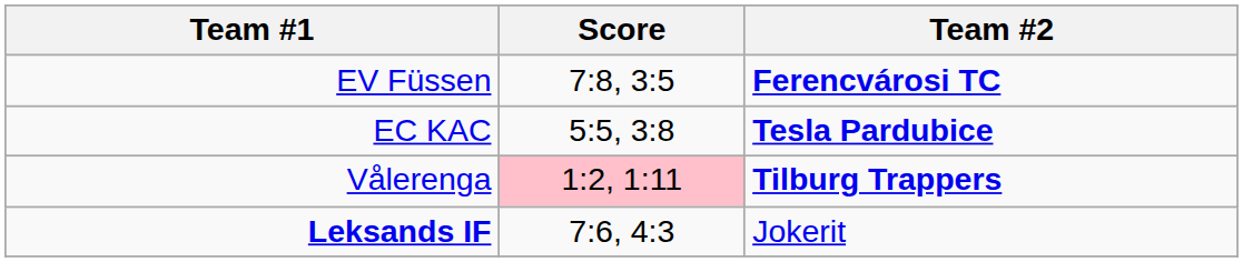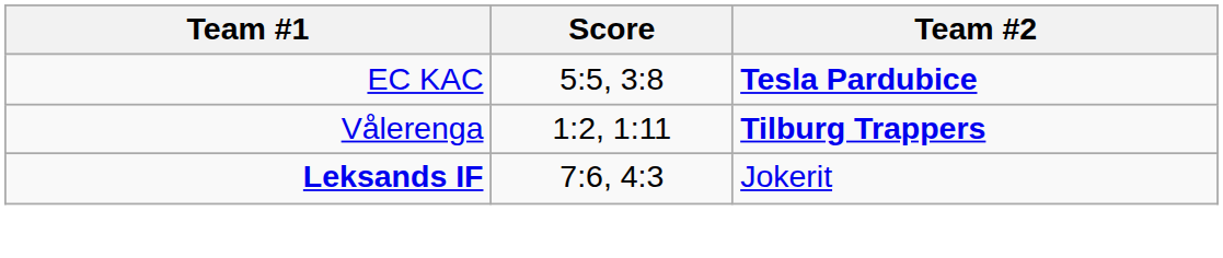- row: EV Füssen | 7:8, 3:5 | Ferencvárosi TC
Vålerenga | Score: pink background -> no background
